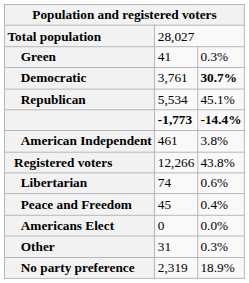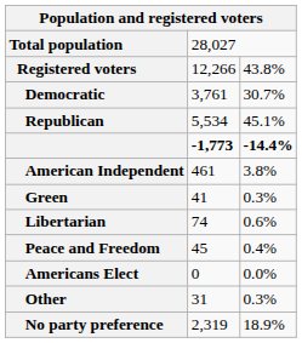rows swapped: Registered voters <-> Green
Democratic | column 3: bold -> normal
